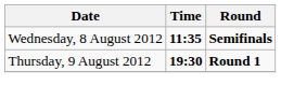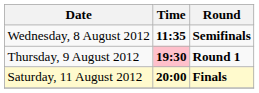Thursday, 9 August 2012 | Time: no background -> pink background
+ row: Saturday, 11 August 2012 | 20:00 | Finals
